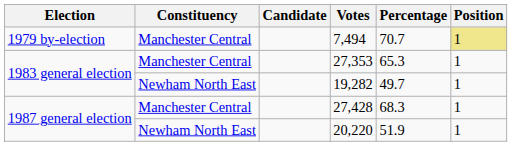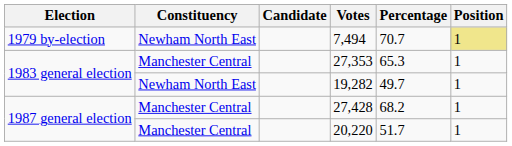7,494 | Constituency: Manchester Central -> Newham North East
27,428 | Percentage: 68.3 -> 68.2
20,220 | Constituency: Newham North East -> Manchester Central
20,220 | Percentage: 51.9 -> 51.7
